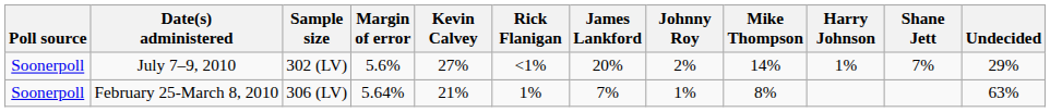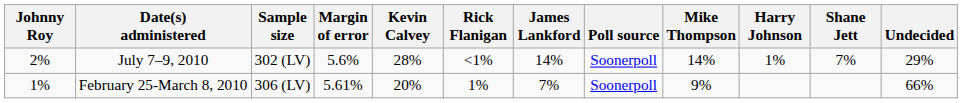columns swapped: Poll source <-> Johnny Roy
July 7–9, 2010 | Kevin Calvey: 27% -> 28%
July 7–9, 2010 | James Lankford: 20% -> 14%
February 25-March 8, 2010 | Margin of error: 5.64% -> 5.61%
February 25-March 8, 2010 | Kevin Calvey: 21% -> 20%
February 25-March 8, 2010 | Mike Thompson: 8% -> 9%
February 25-March 8, 2010 | Undecided: 63% -> 66%
